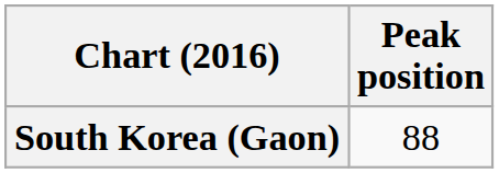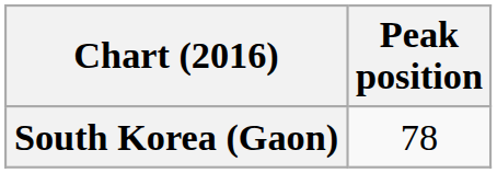South Korea (Gaon) | Peak position: 88 -> 78
